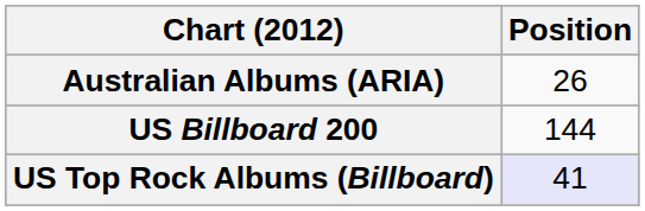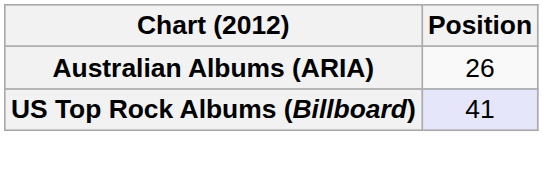- row: US Billboard 200 | 144
